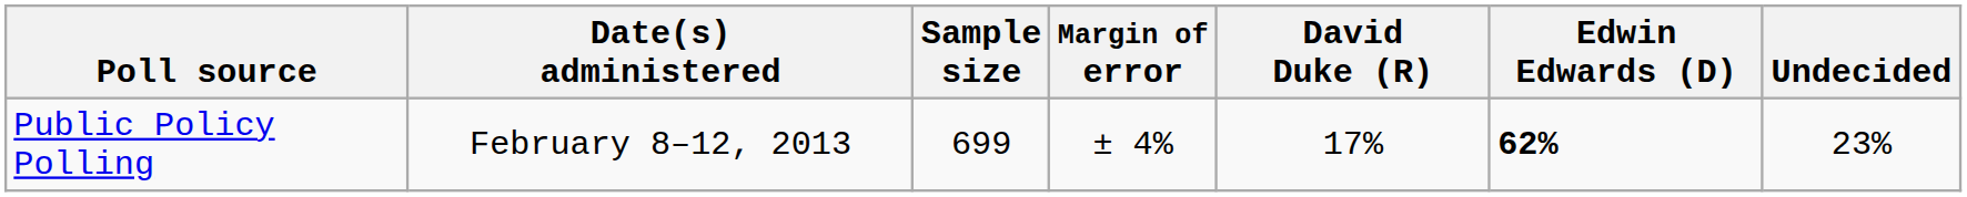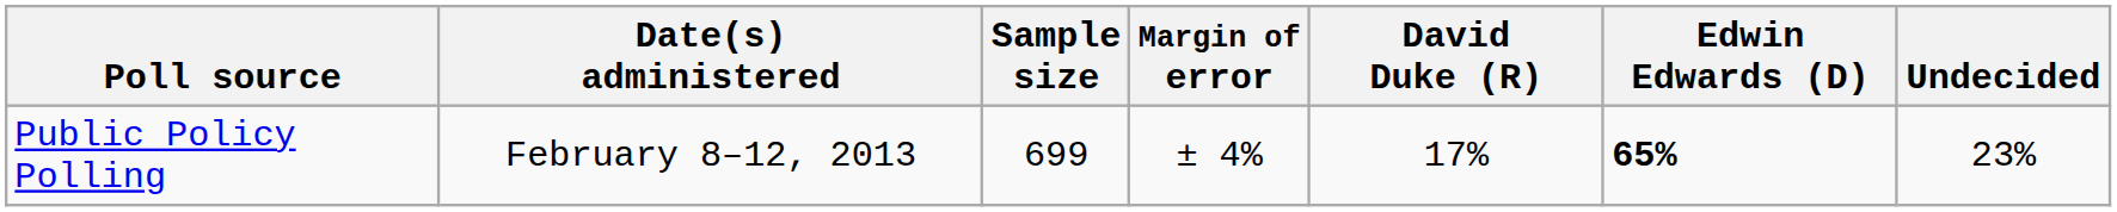Public Policy Polling | Edwin Edwards (D): 62% -> 65%
